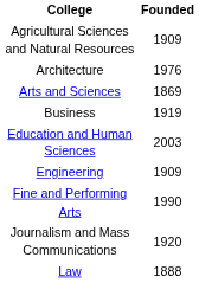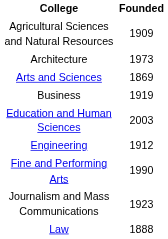Architecture | Founded: 1976 -> 1973
Engineering | Founded: 1909 -> 1912
Journalism and Mass Communications | Founded: 1920 -> 1923
